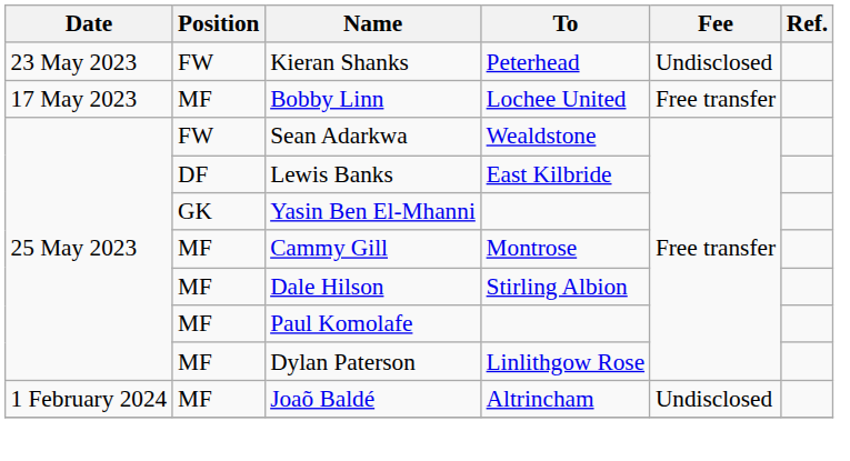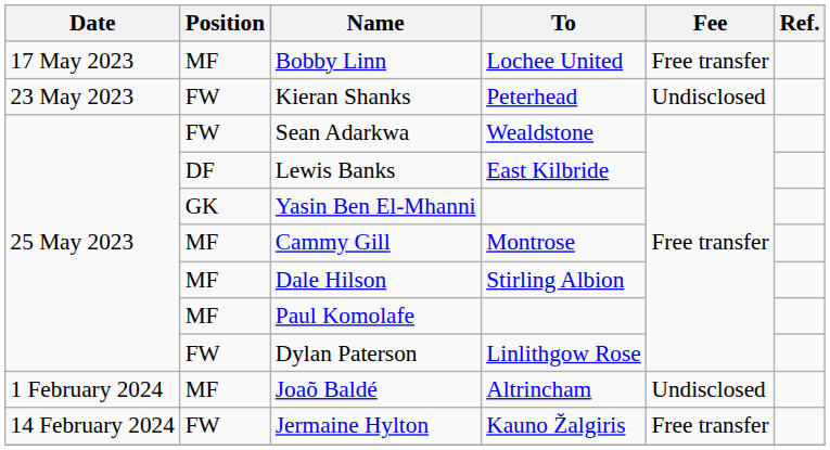rows swapped: Bobby Linn <-> Kieran Shanks
Dylan Paterson | Position: MF -> FW
+ row: 14 February 2024 | FW | Jermaine Hylton | Kauno Žalgiris | Free transfer
